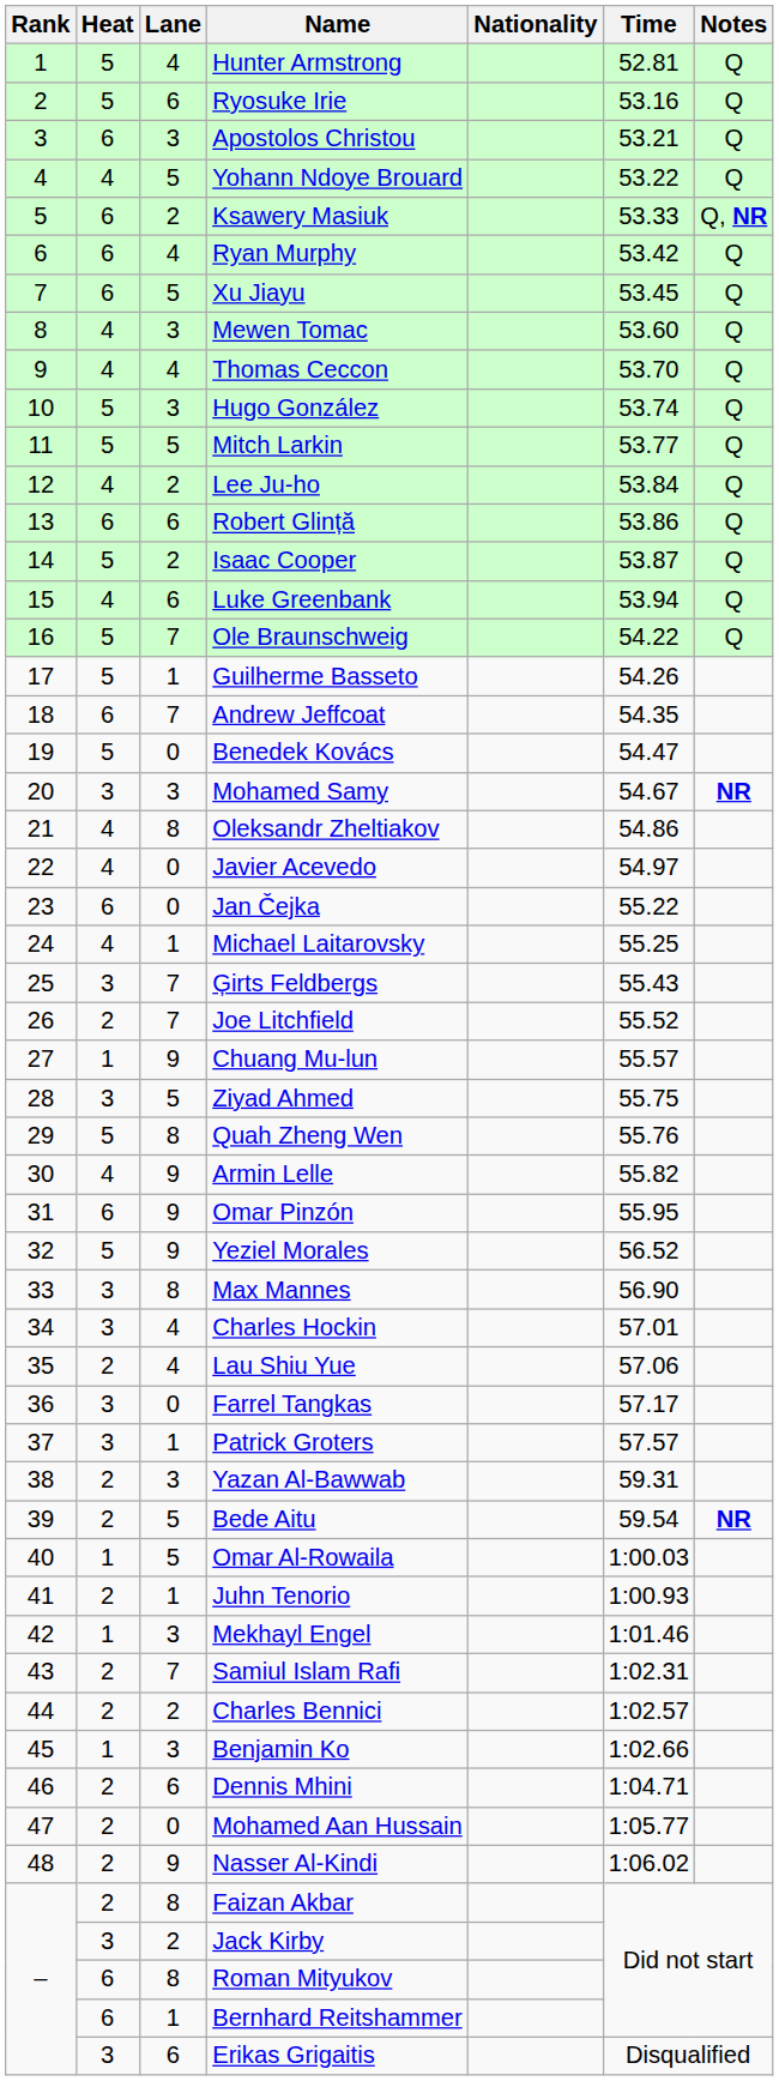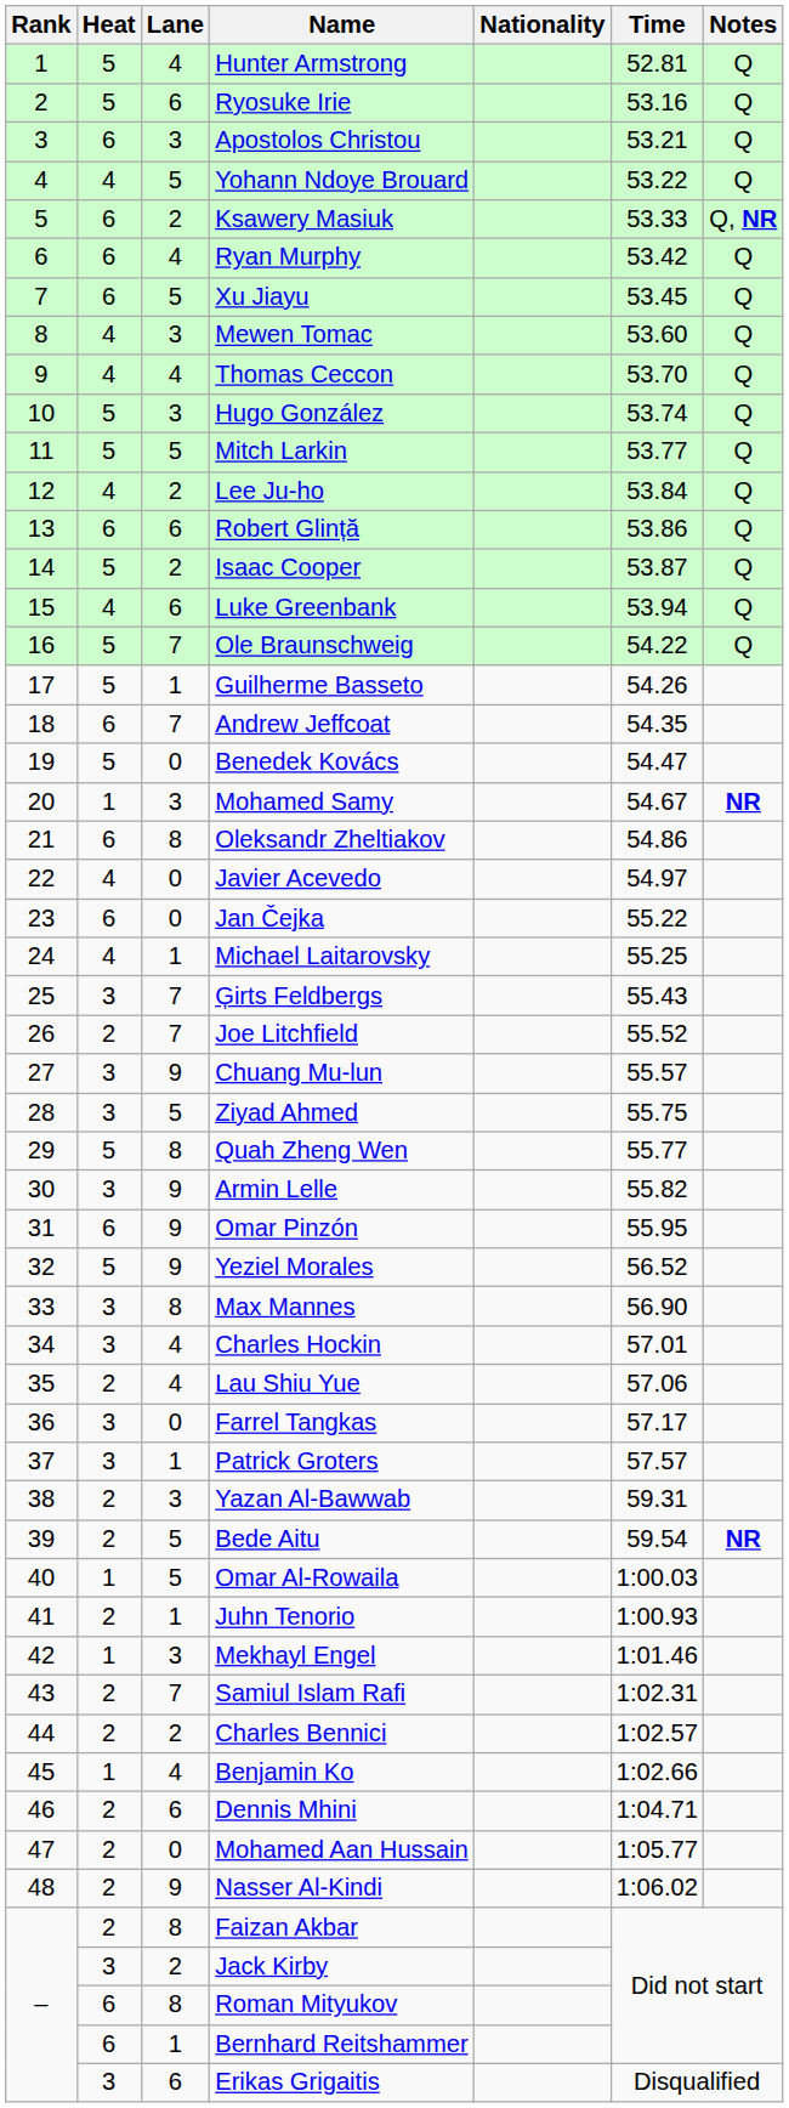Mohamed Samy | Heat: 3 -> 1
Oleksandr Zheltiakov | Heat: 4 -> 6
Chuang Mu-lun | Heat: 1 -> 3
Quah Zheng Wen | Time: 55.76 -> 55.77
Armin Lelle | Heat: 4 -> 3
Benjamin Ko | Lane: 3 -> 4
